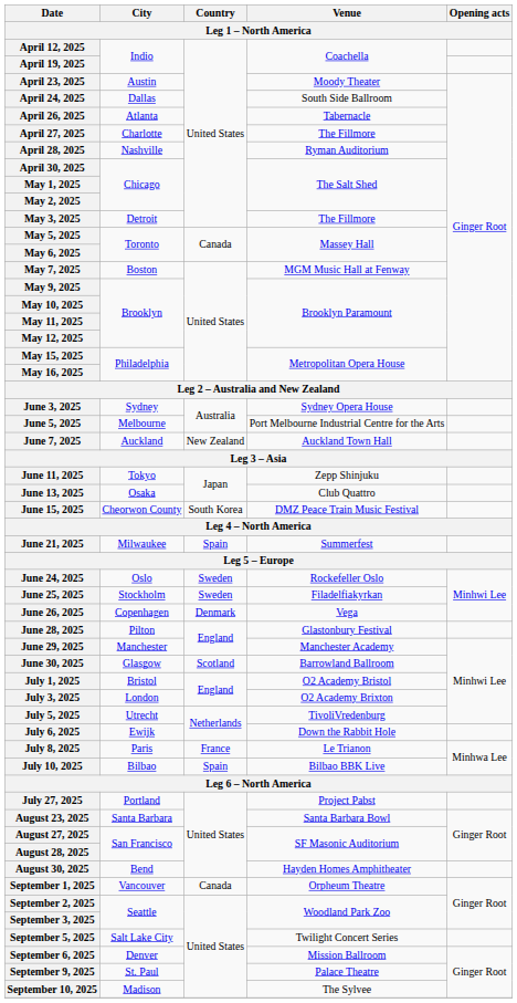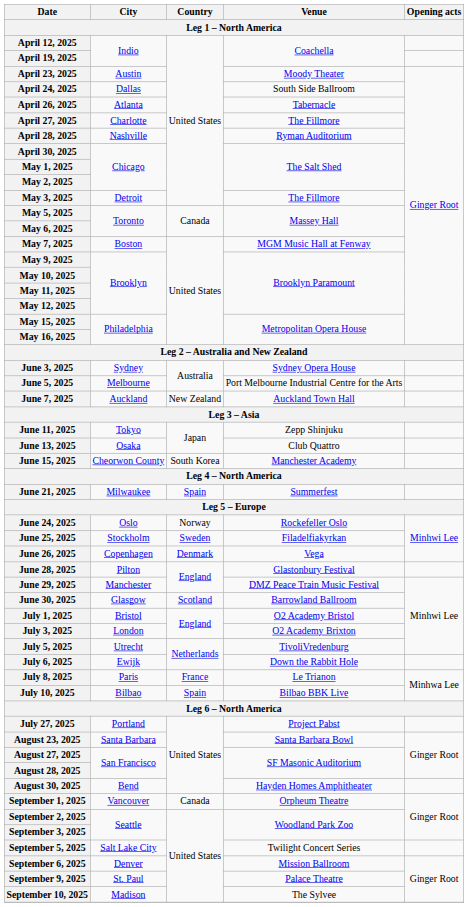June 15, 2025 | Venue: DMZ Peace Train Music Festival -> Manchester Academy
June 24, 2025 | Country: Sweden -> Norway
June 29, 2025 | Venue: Manchester Academy -> DMZ Peace Train Music Festival
